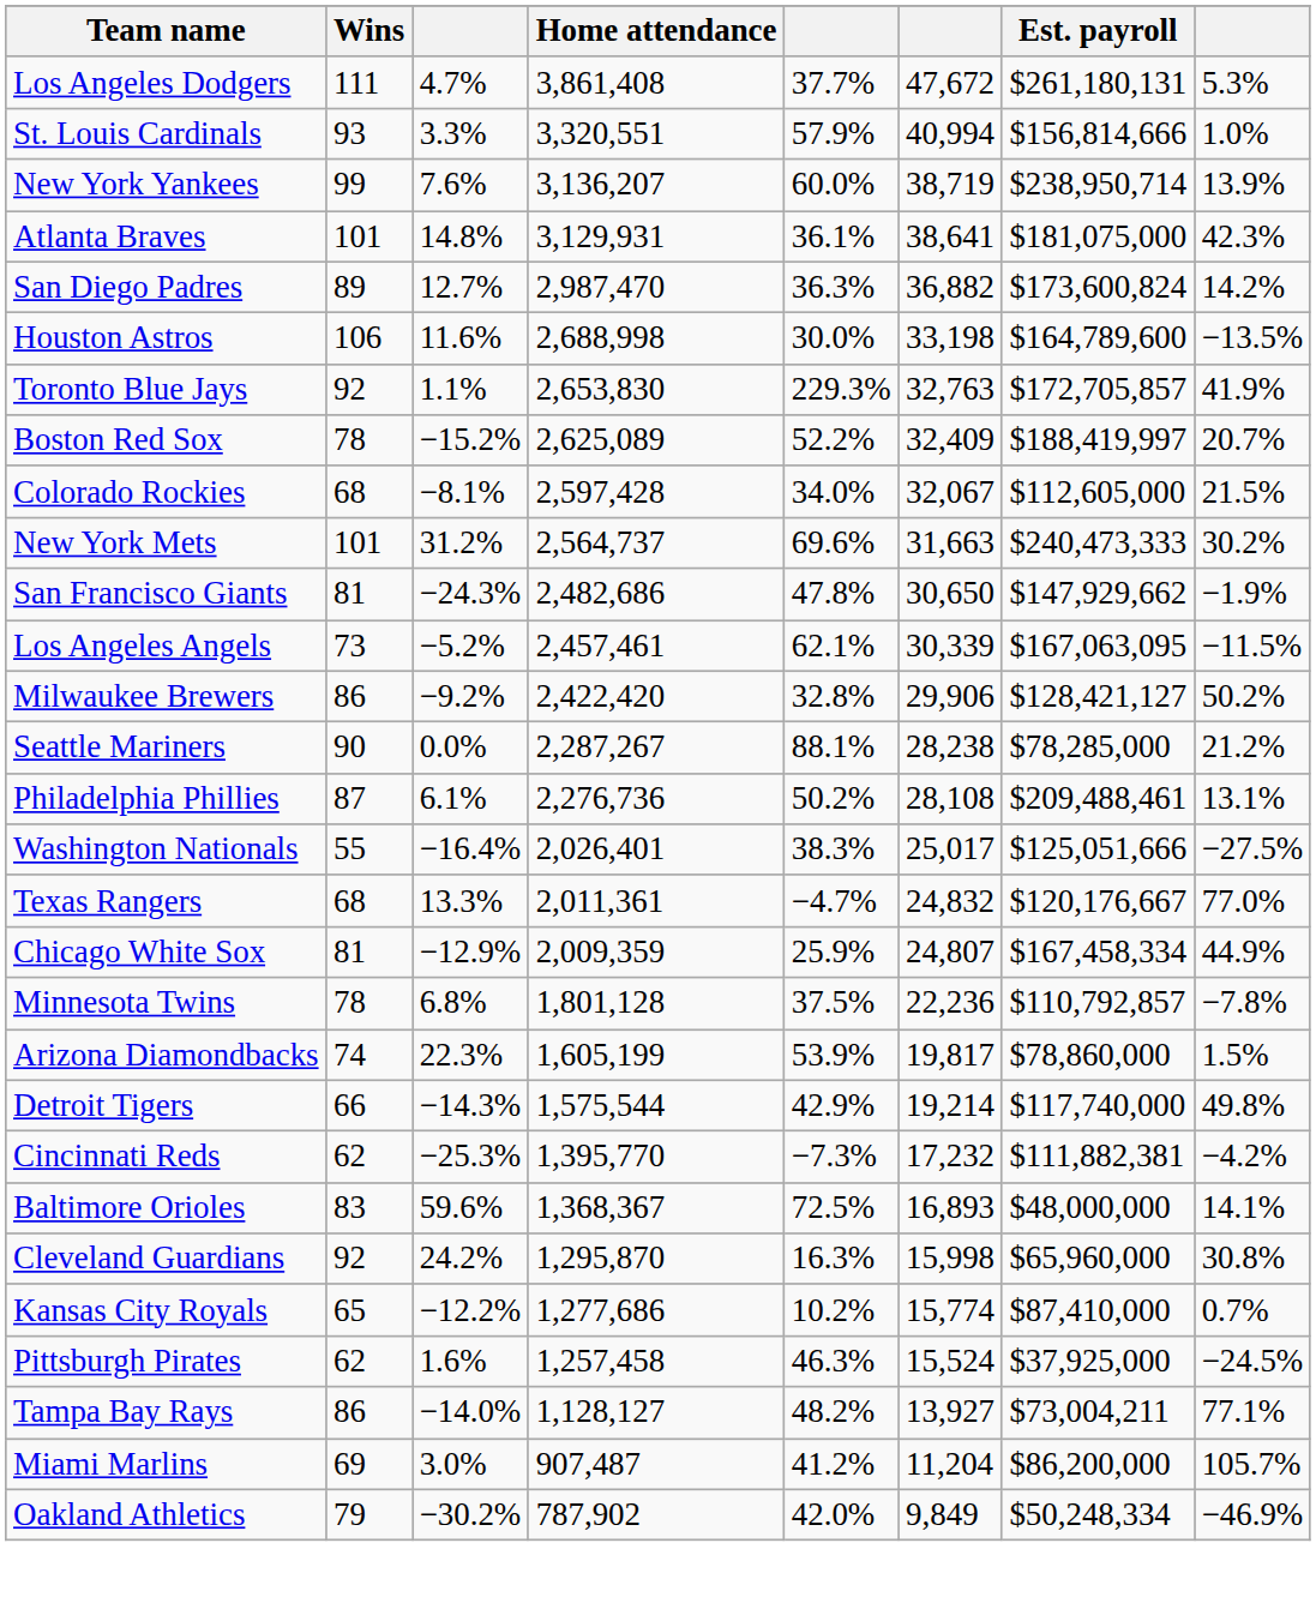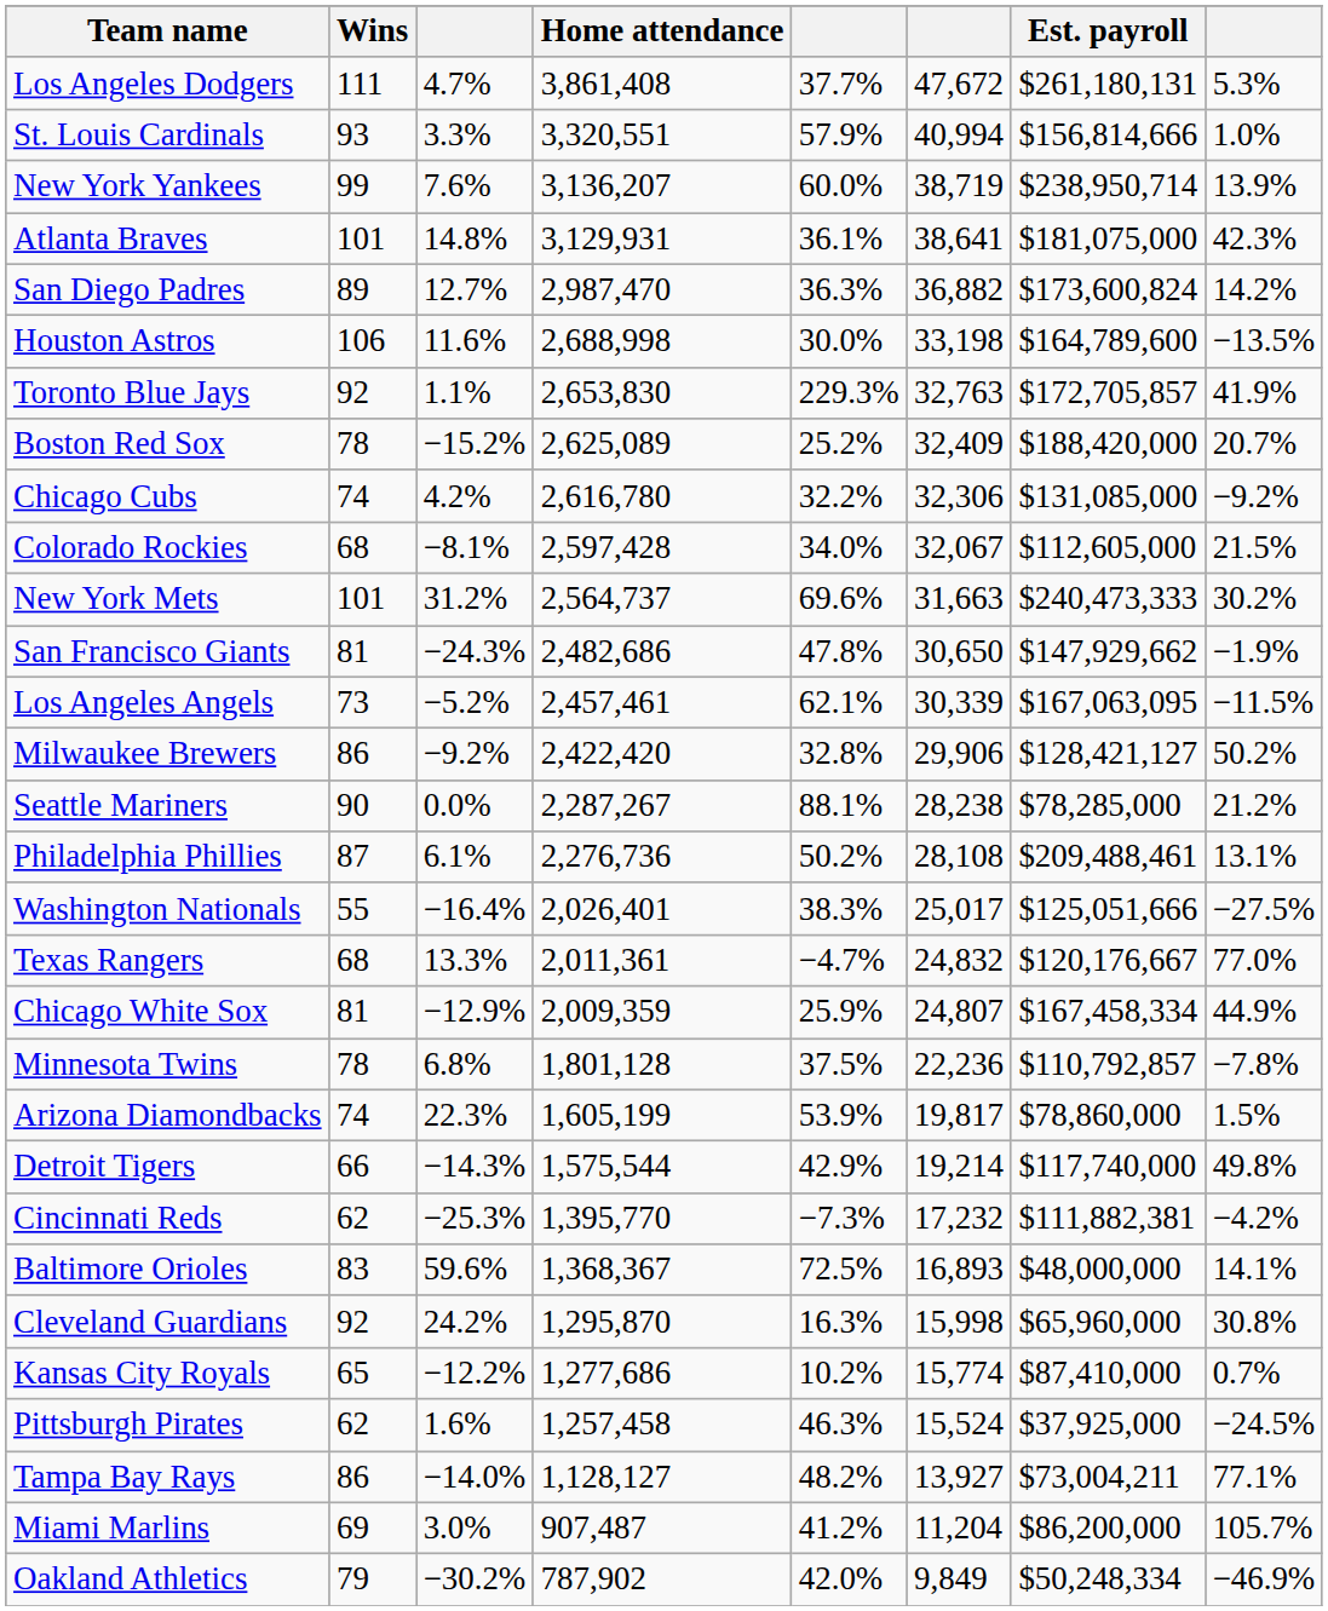Boston Red Sox | column 5: 52.2% -> 25.2%
Boston Red Sox | Est. payroll: $188,419,997 -> $188,420,000
+ row: Chicago Cubs | 74 | 4.2% | 2,616,780 | 32.2% | 32,306 | $131,085,000 | −9.2%
